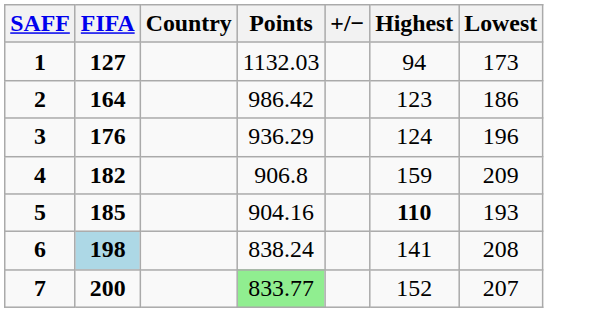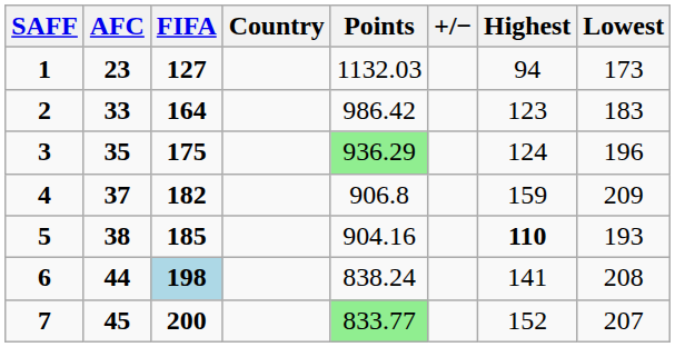+ column: AFC | 23 | 33 | 35 | 37 | 38 | 44 | 45
2 | Lowest: 186 -> 183
3 | FIFA: 176 -> 175
3 | Points: no background -> lightgreen background
